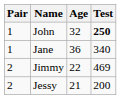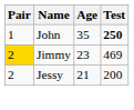John | Age: 32 -> 35
- row: 1 | Jane | 36 | 340
Jimmy | Pair: no background -> gold background
Jimmy | Age: 22 -> 23
